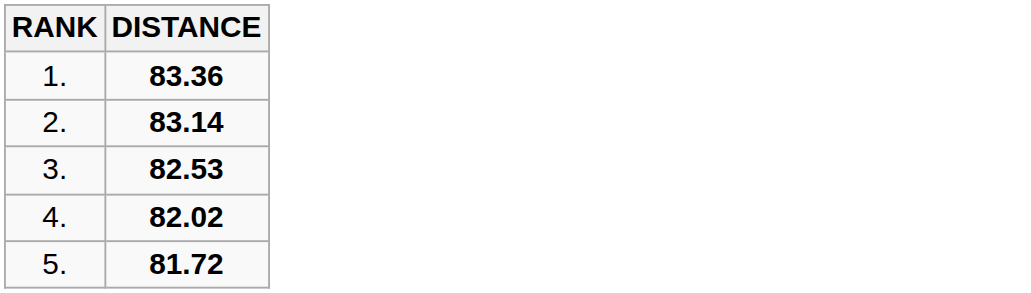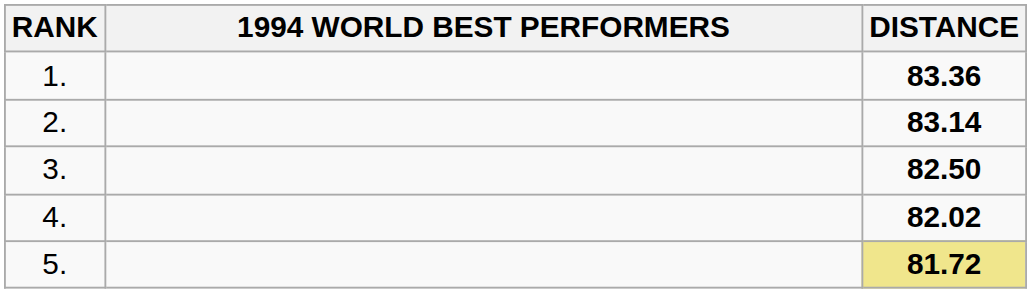+ column: 1994 WORLD BEST PERFORMERS
3. | DISTANCE: 82.53 -> 82.50
5. | DISTANCE: no background -> khaki background
